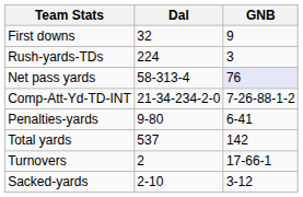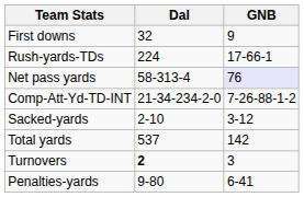Rush-yards-TDs | GNB: 3 -> 17-66-1
rows swapped: Sacked-yards <-> Penalties-yards
Turnovers | Dal: normal -> bold
Turnovers | GNB: 17-66-1 -> 3
